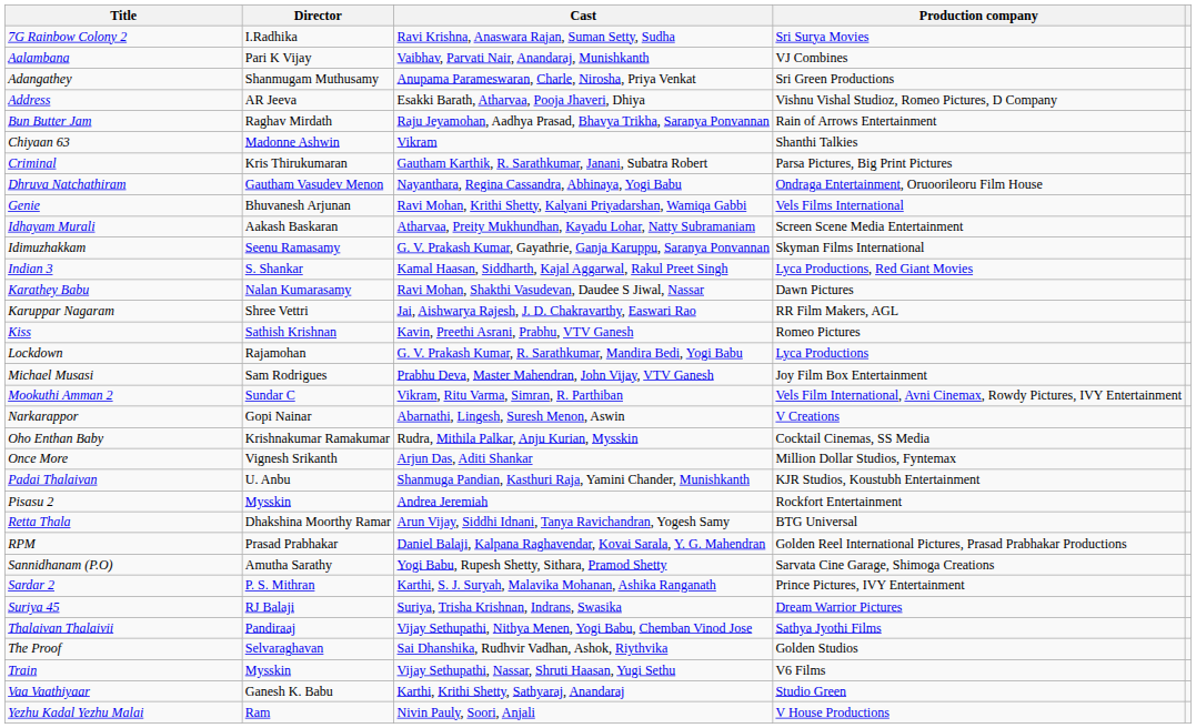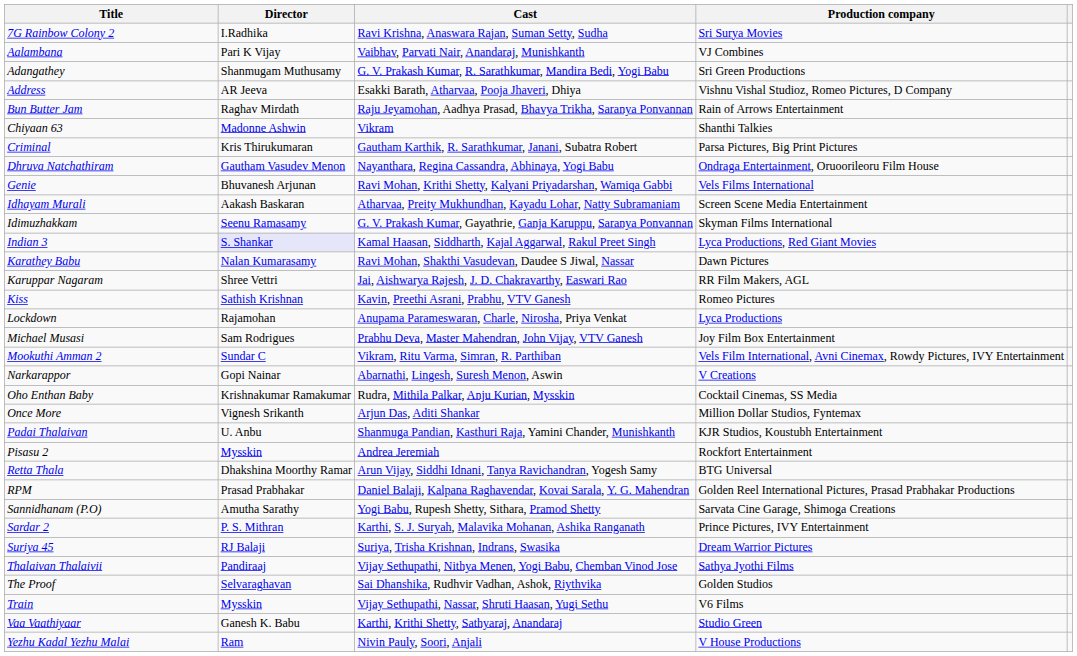Adangathey | Cast: Anupama Parameswaran, Charle, Nirosha, Priya Venkat -> G. V. Prakash Kumar, R. Sarathkumar, Mandira Bedi, Yogi Babu
Indian 3 | Director: no background -> lavender background
Lockdown | Cast: G. V. Prakash Kumar, R. Sarathkumar, Mandira Bedi, Yogi Babu -> Anupama Parameswaran, Charle, Nirosha, Priya Venkat
